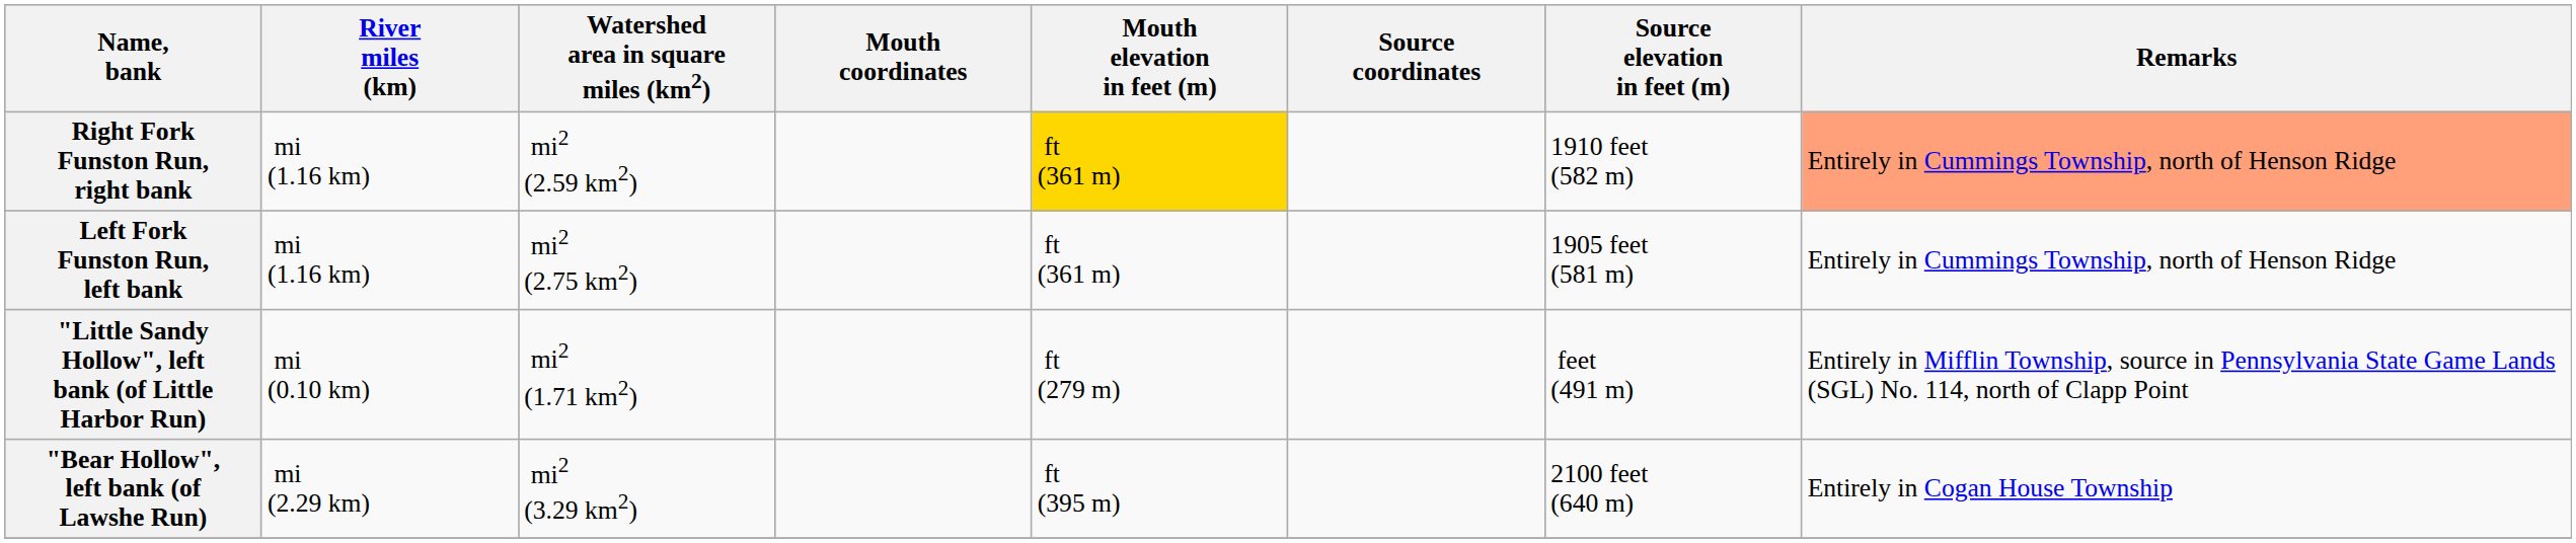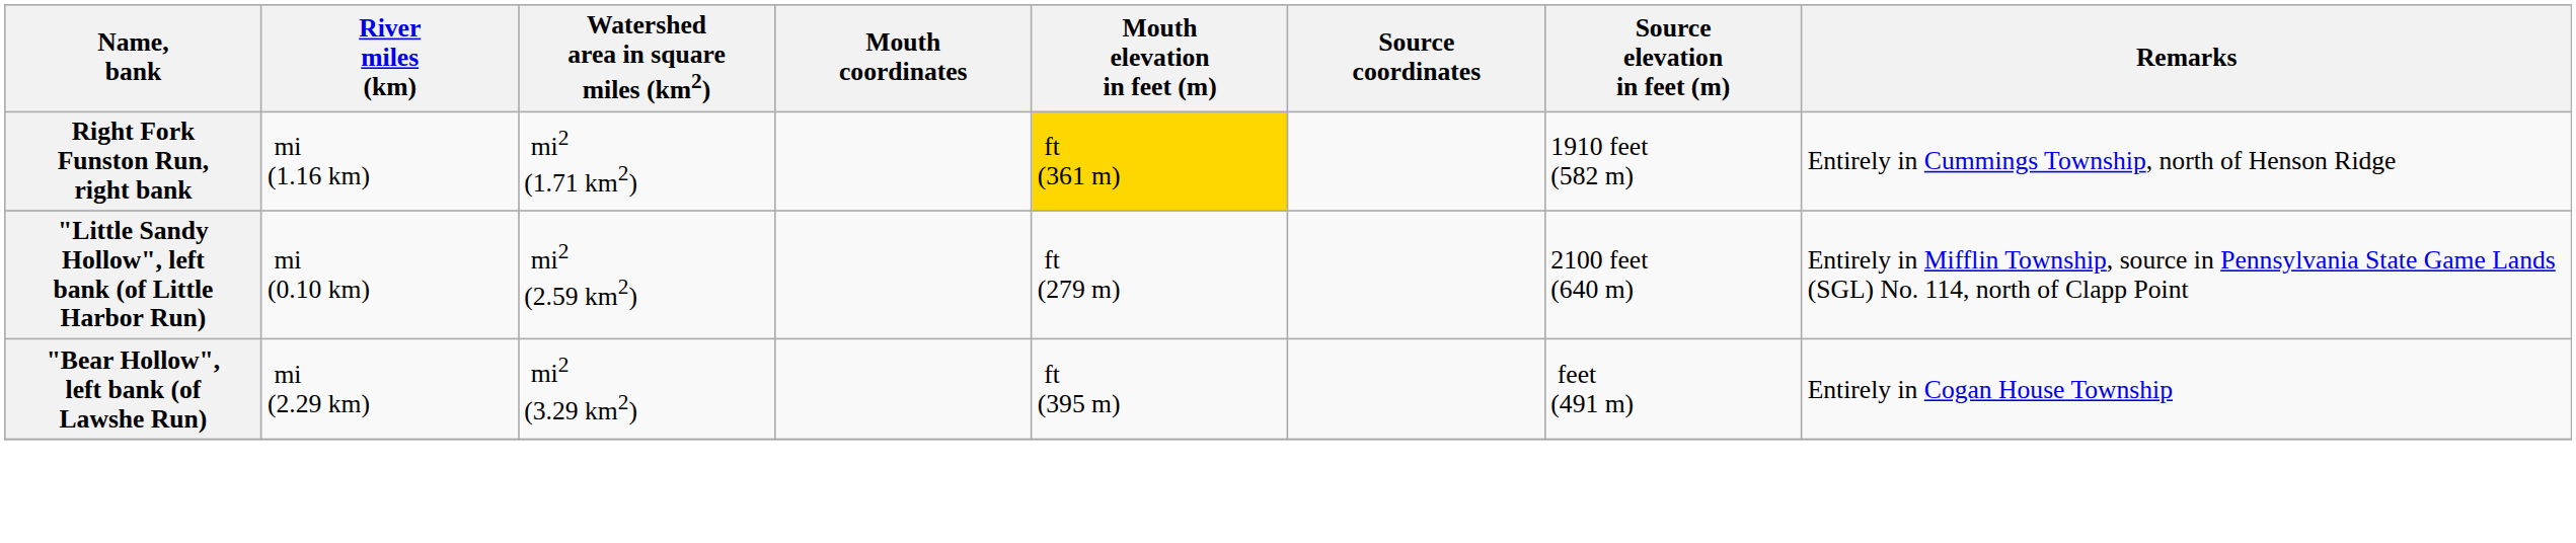Right Fork Funston Run, right bank | Watershed area in square miles (km2): mi2 (2.59 km2) -> mi2 (1.71 km2)
Right Fork Funston Run, right bank | Remarks: lightsalmon background -> no background
- row: Left Fork Funston Run, left bank | mi (1.16 km) | mi2 (2.75 km2) | ft (361 m) | 1905 feet (581 m) | Entirely in Cummings Township, north of Henson Ridge
"Little Sandy Hollow", left bank (of Little Harbor Run) | Watershed area in square miles (km2): mi2 (1.71 km2) -> mi2 (2.59 km2)
"Little Sandy Hollow", left bank (of Little Harbor Run) | Source elevation in feet (m): feet (491 m) -> 2100 feet (640 m)
"Bear Hollow", left bank (of Lawshe Run) | Source elevation in feet (m): 2100 feet (640 m) -> feet (491 m)
